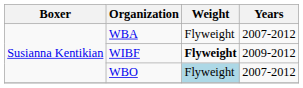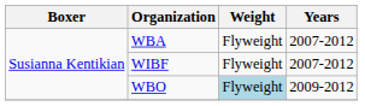WIBF | Weight: bold -> normal
WIBF | Years: 2009-2012 -> 2007-2012
WBO | Years: 2007-2012 -> 2009-2012
